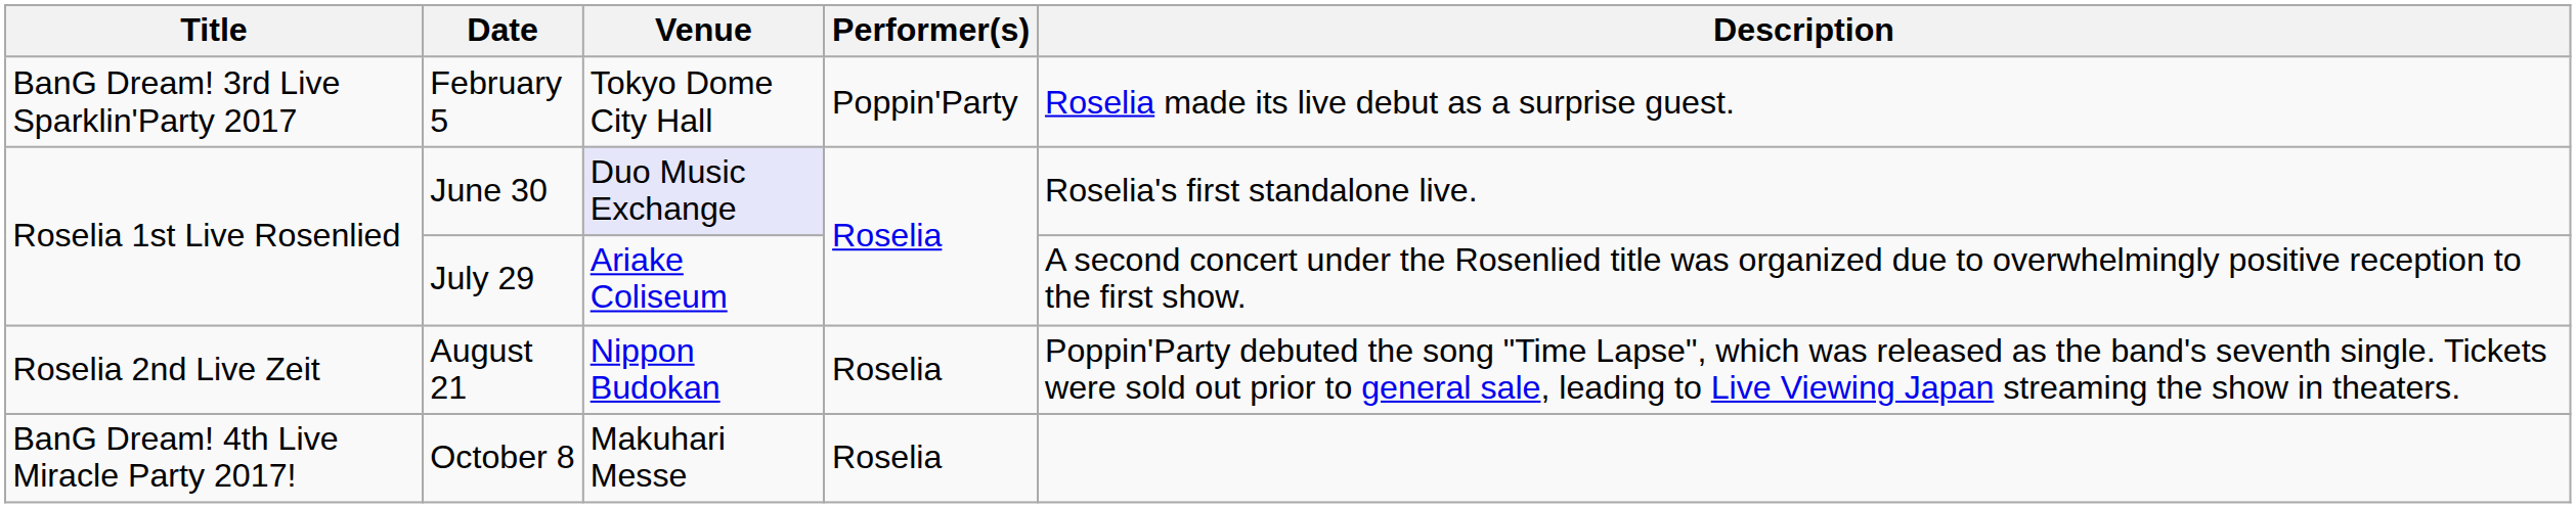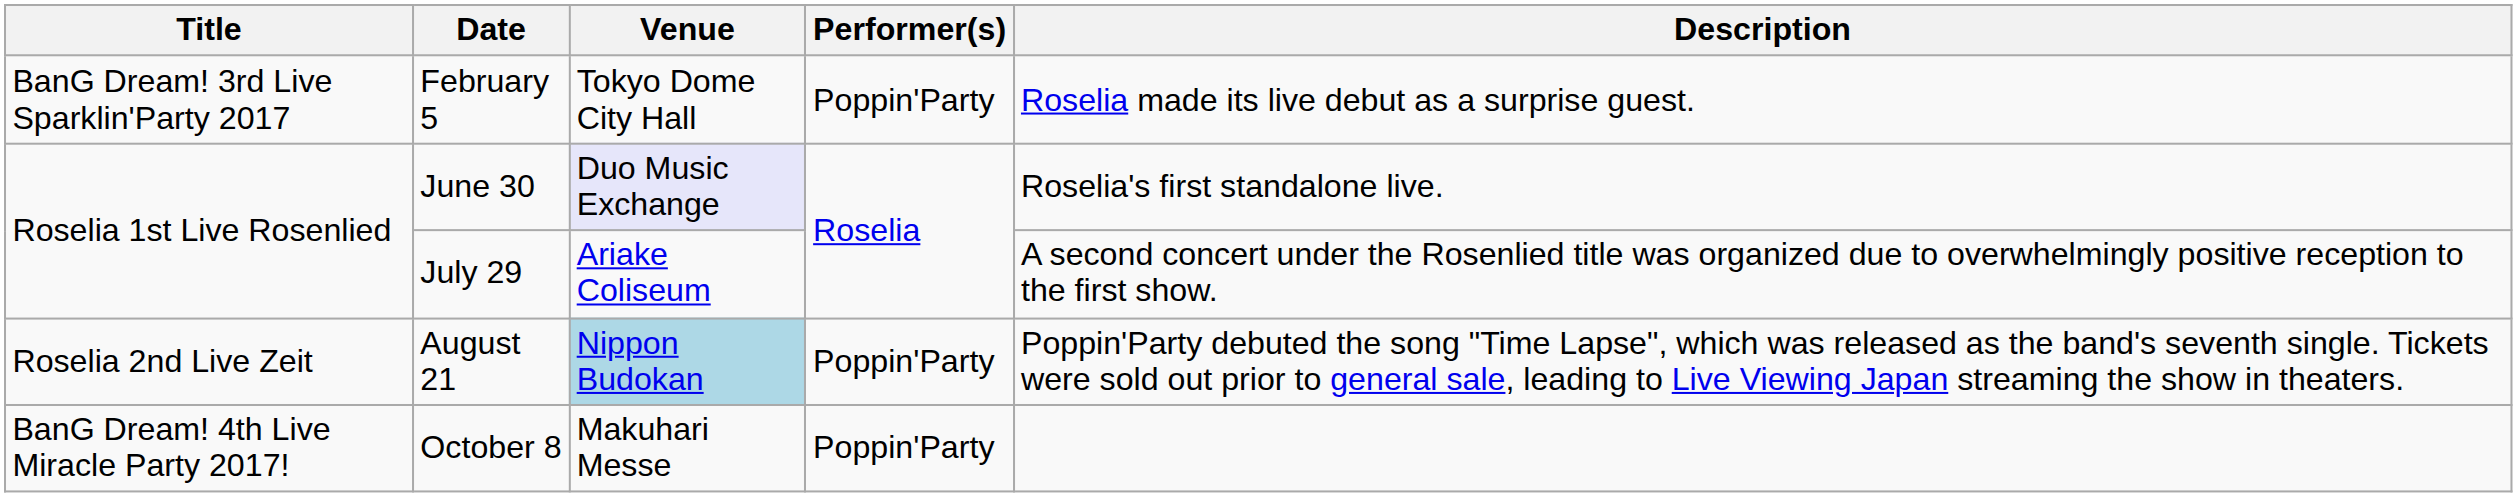August 21 | Venue: no background -> lightblue background
August 21 | Performer(s): Roselia -> Poppin'Party
October 8 | Performer(s): Roselia -> Poppin'Party
